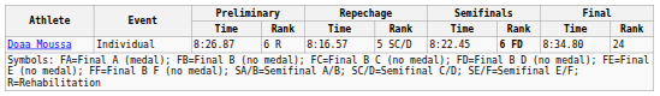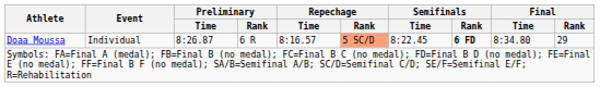Doaa Moussa | Repechage / Rank: no background -> lightsalmon background
Doaa Moussa | Final / Rank: 24 -> 29
